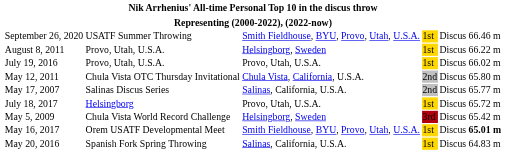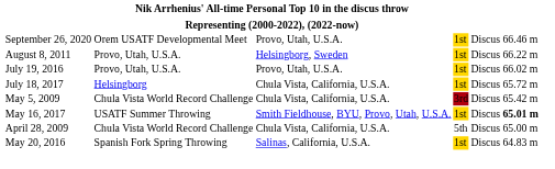September 26, 2020 | column 2: USATF Summer Throwing -> Orem USATF Developmental Meet
September 26, 2020 | column 3: Smith Fieldhouse, BYU, Provo, Utah, U.S.A. -> Provo, Utah, U.S.A.
- row: May 12, 2011 | Chula Vista OTC Thursday Invitational | Chula Vista, California, U.S.A. | 2nd | Discus | 65.80 m
- row: May 17, 2007 | Salinas Discus Series | Salinas, California, U.S.A. | 2nd | Discus | 65.77 m
July 18, 2017 | column 3: Provo, Utah, U.S.A. -> Chula Vista, California, U.S.A.
May 5, 2009 | column 3: Helsingborg, Sweden -> Chula Vista, California, U.S.A.
May 16, 2017 | column 2: Orem USATF Developmental Meet -> USATF Summer Throwing
+ row: April 28, 2009 | Chula Vista World Record Challenge | Chula Vista, California, U.S.A. | 5th | Discus | 65.00 m
